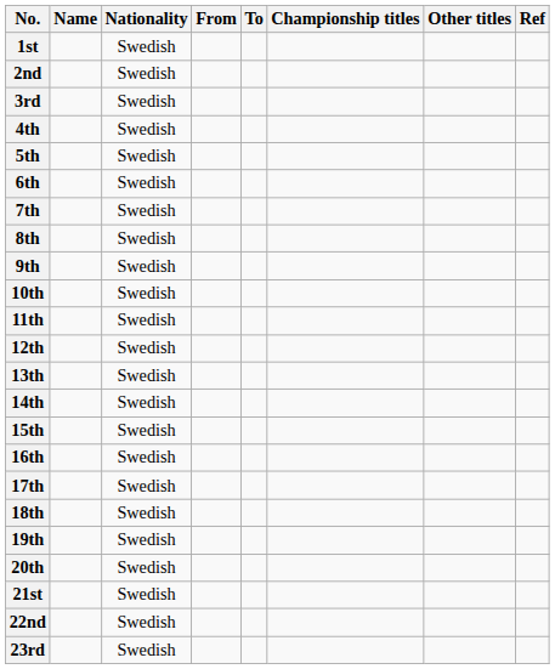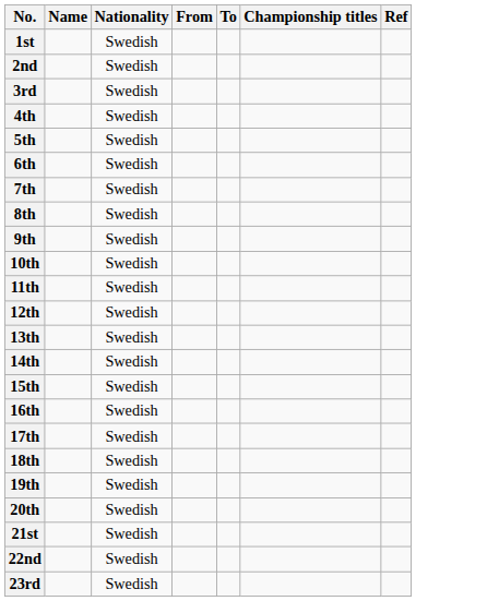- column: Other titles
